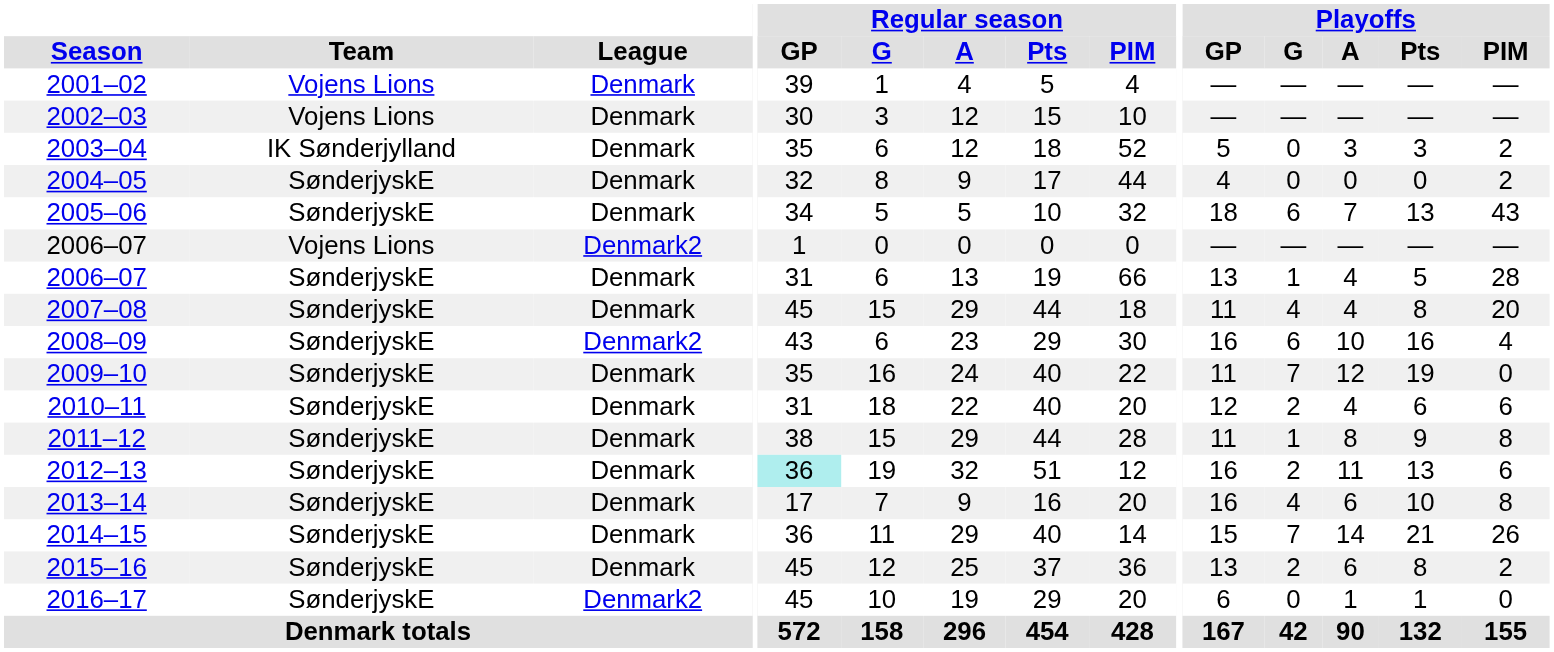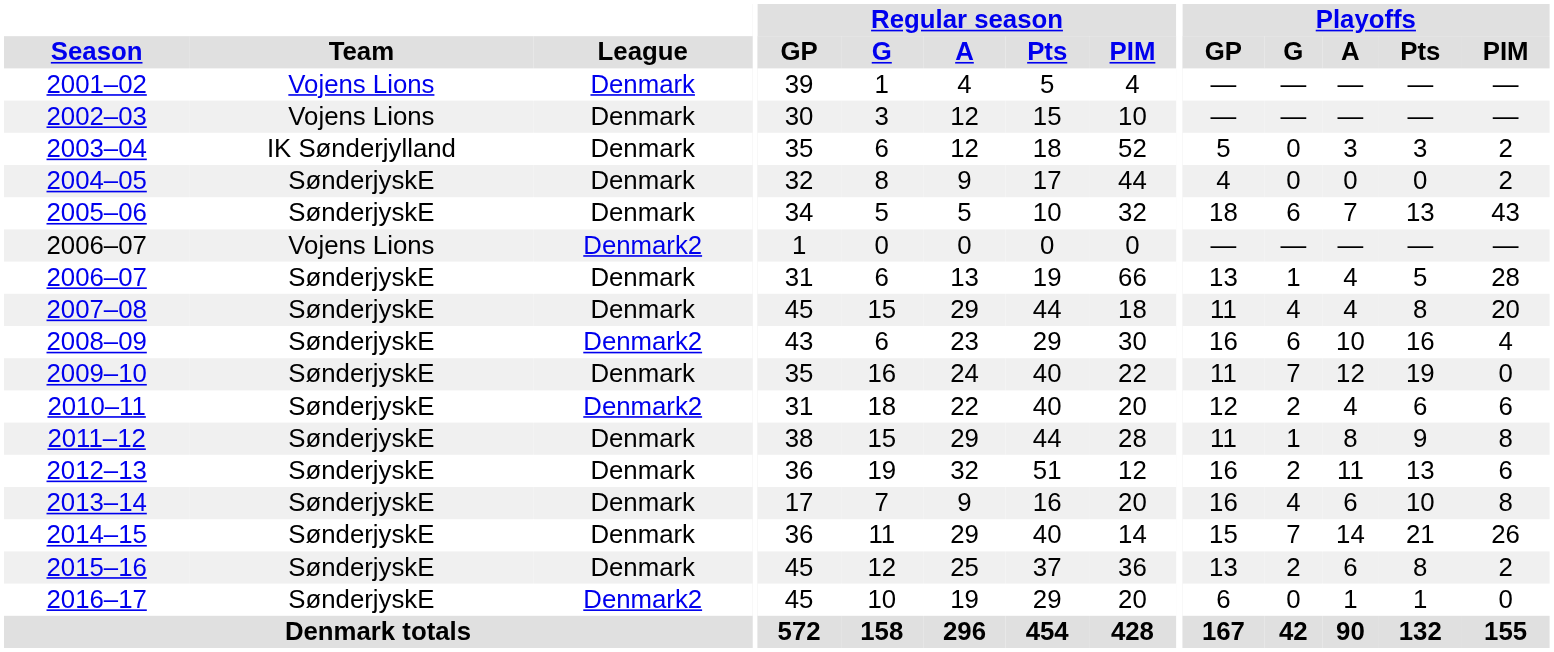2010–11 | League: Denmark -> Denmark2
2012–13 | Regular season / GP: paleturquoise background -> no background
